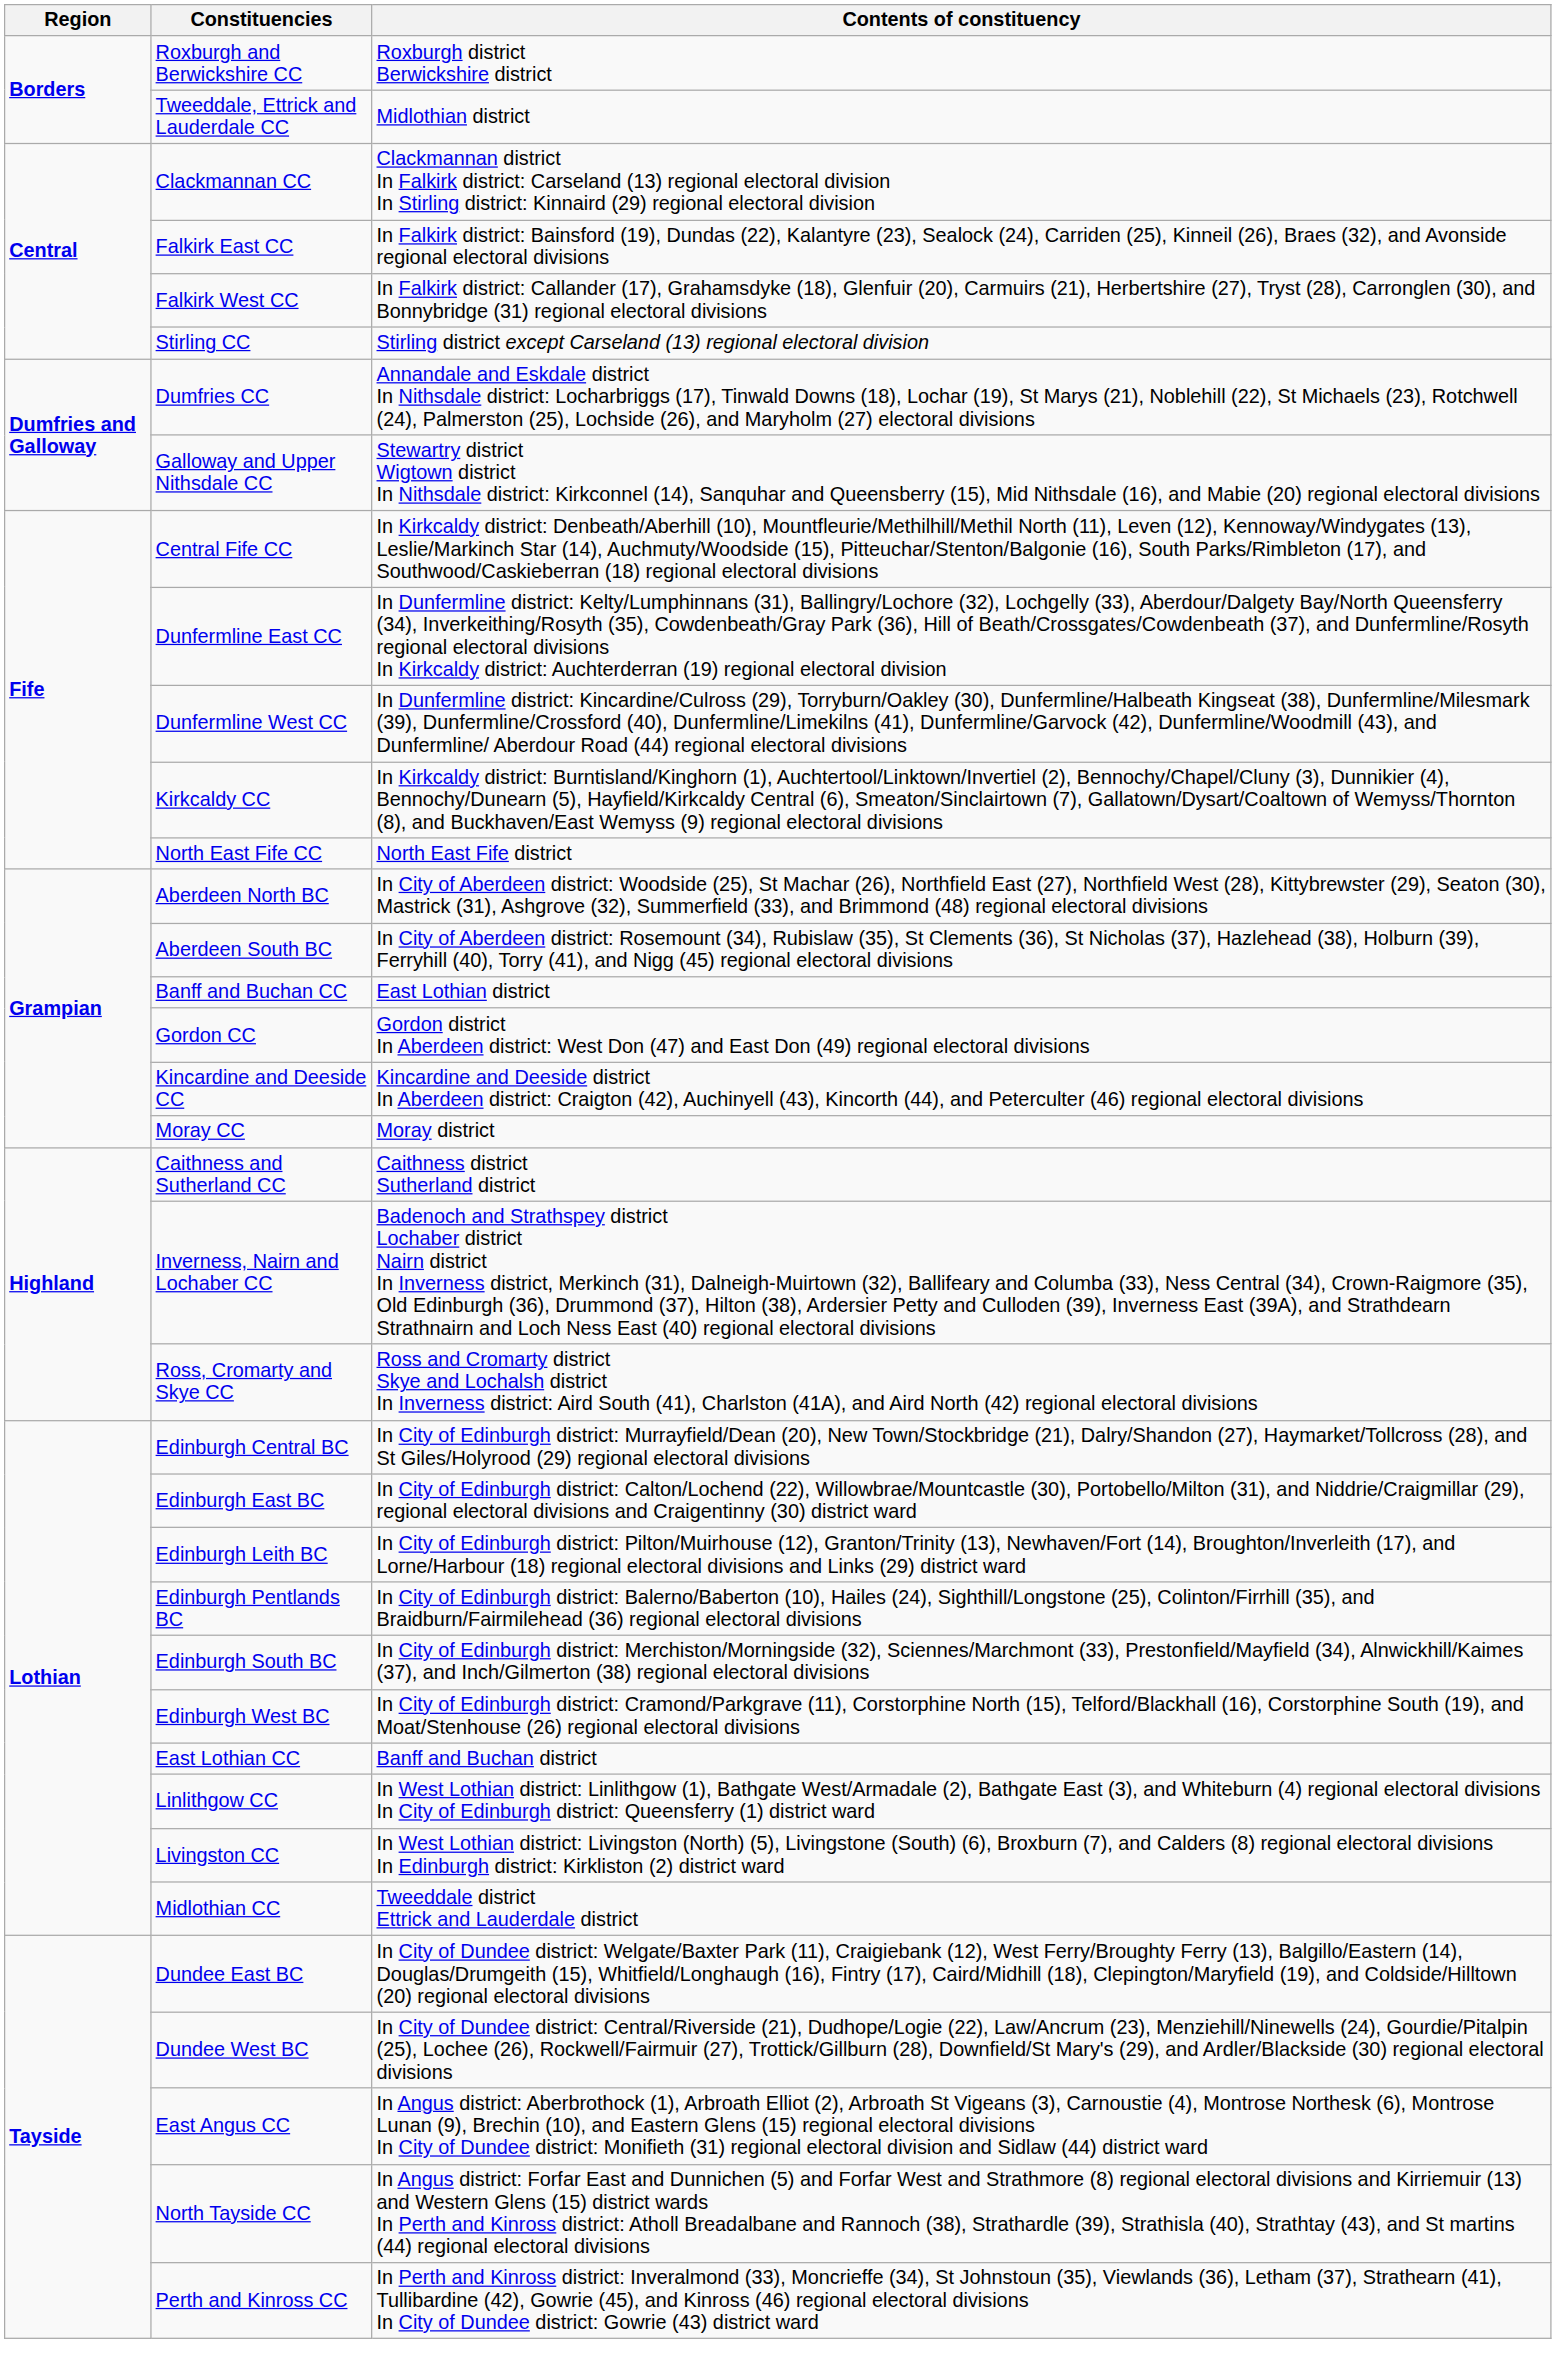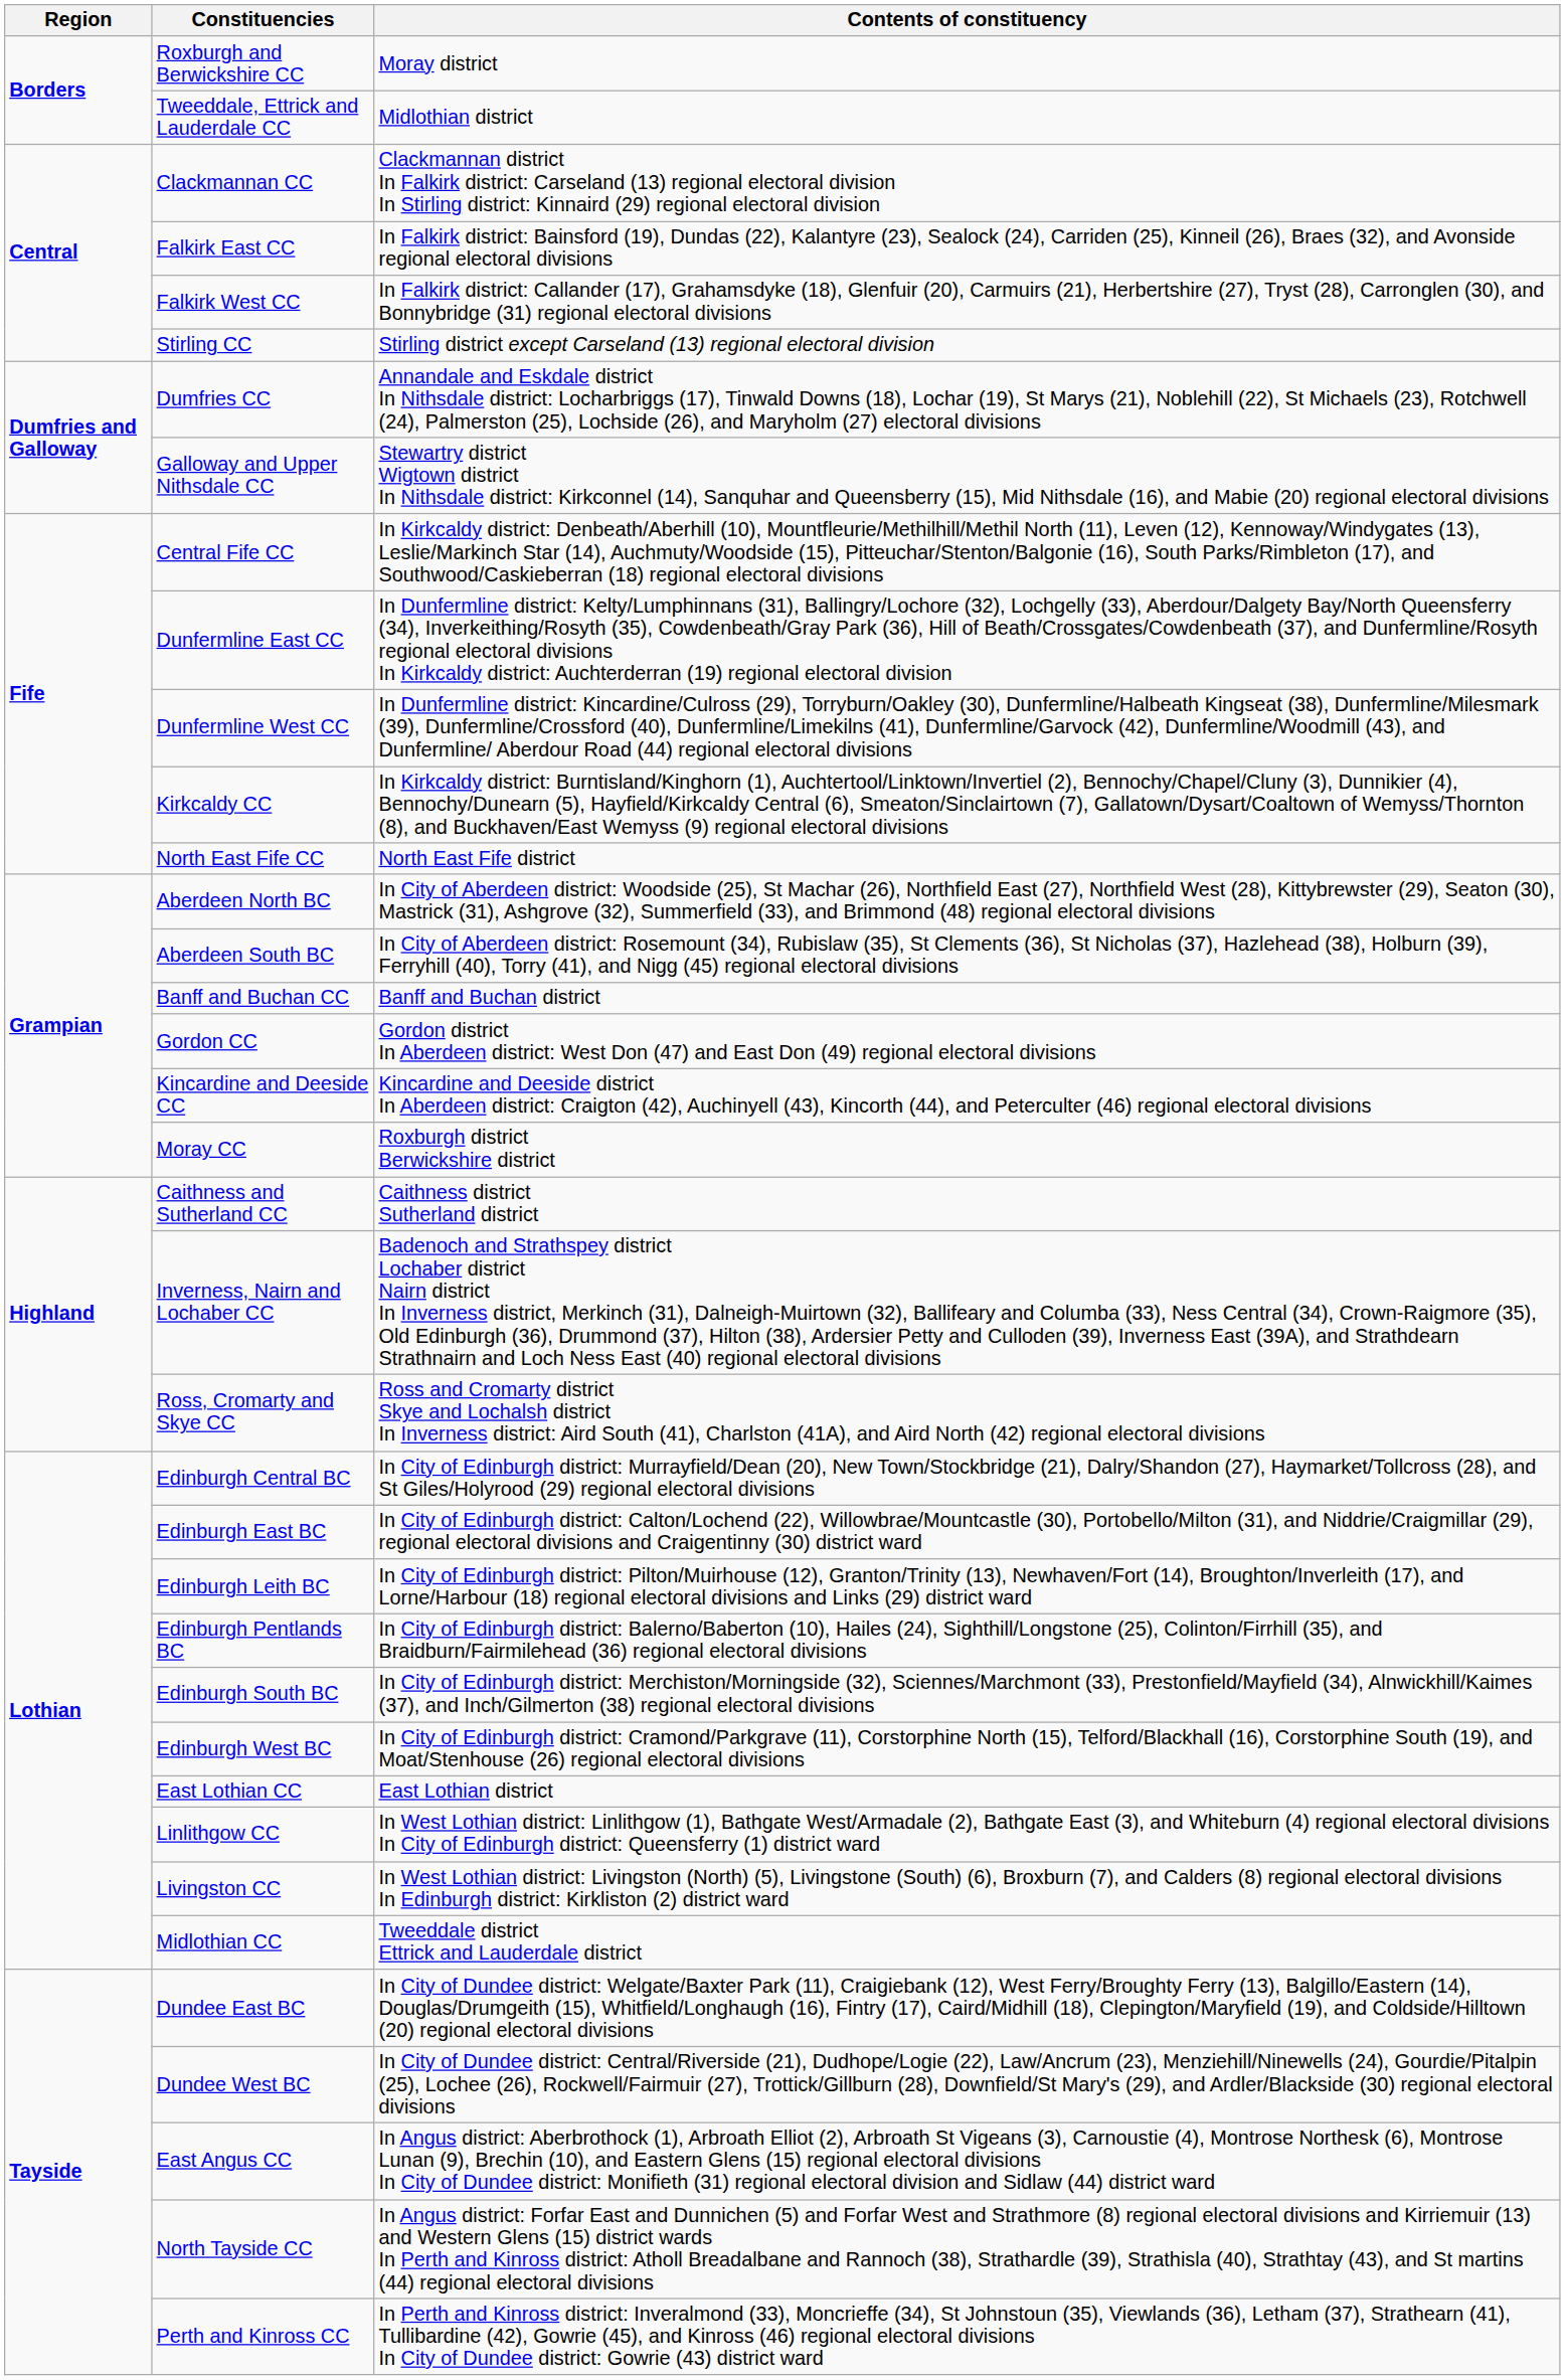Roxburgh and Berwickshire CC | Contents of constituency: Roxburgh district Berwickshire district -> Moray district
Banff and Buchan CC | Contents of constituency: East Lothian district -> Banff and Buchan district
Moray CC | Contents of constituency: Moray district -> Roxburgh district Berwickshire district
East Lothian CC | Contents of constituency: Banff and Buchan district -> East Lothian district
